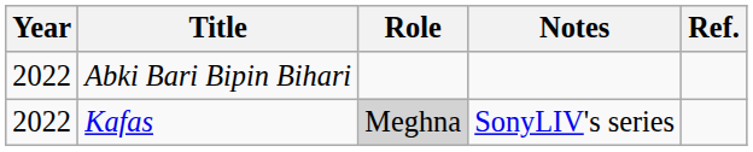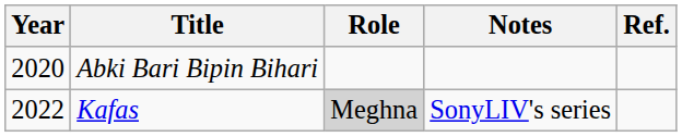Abki Bari Bipin Bihari | Year: 2022 -> 2020
